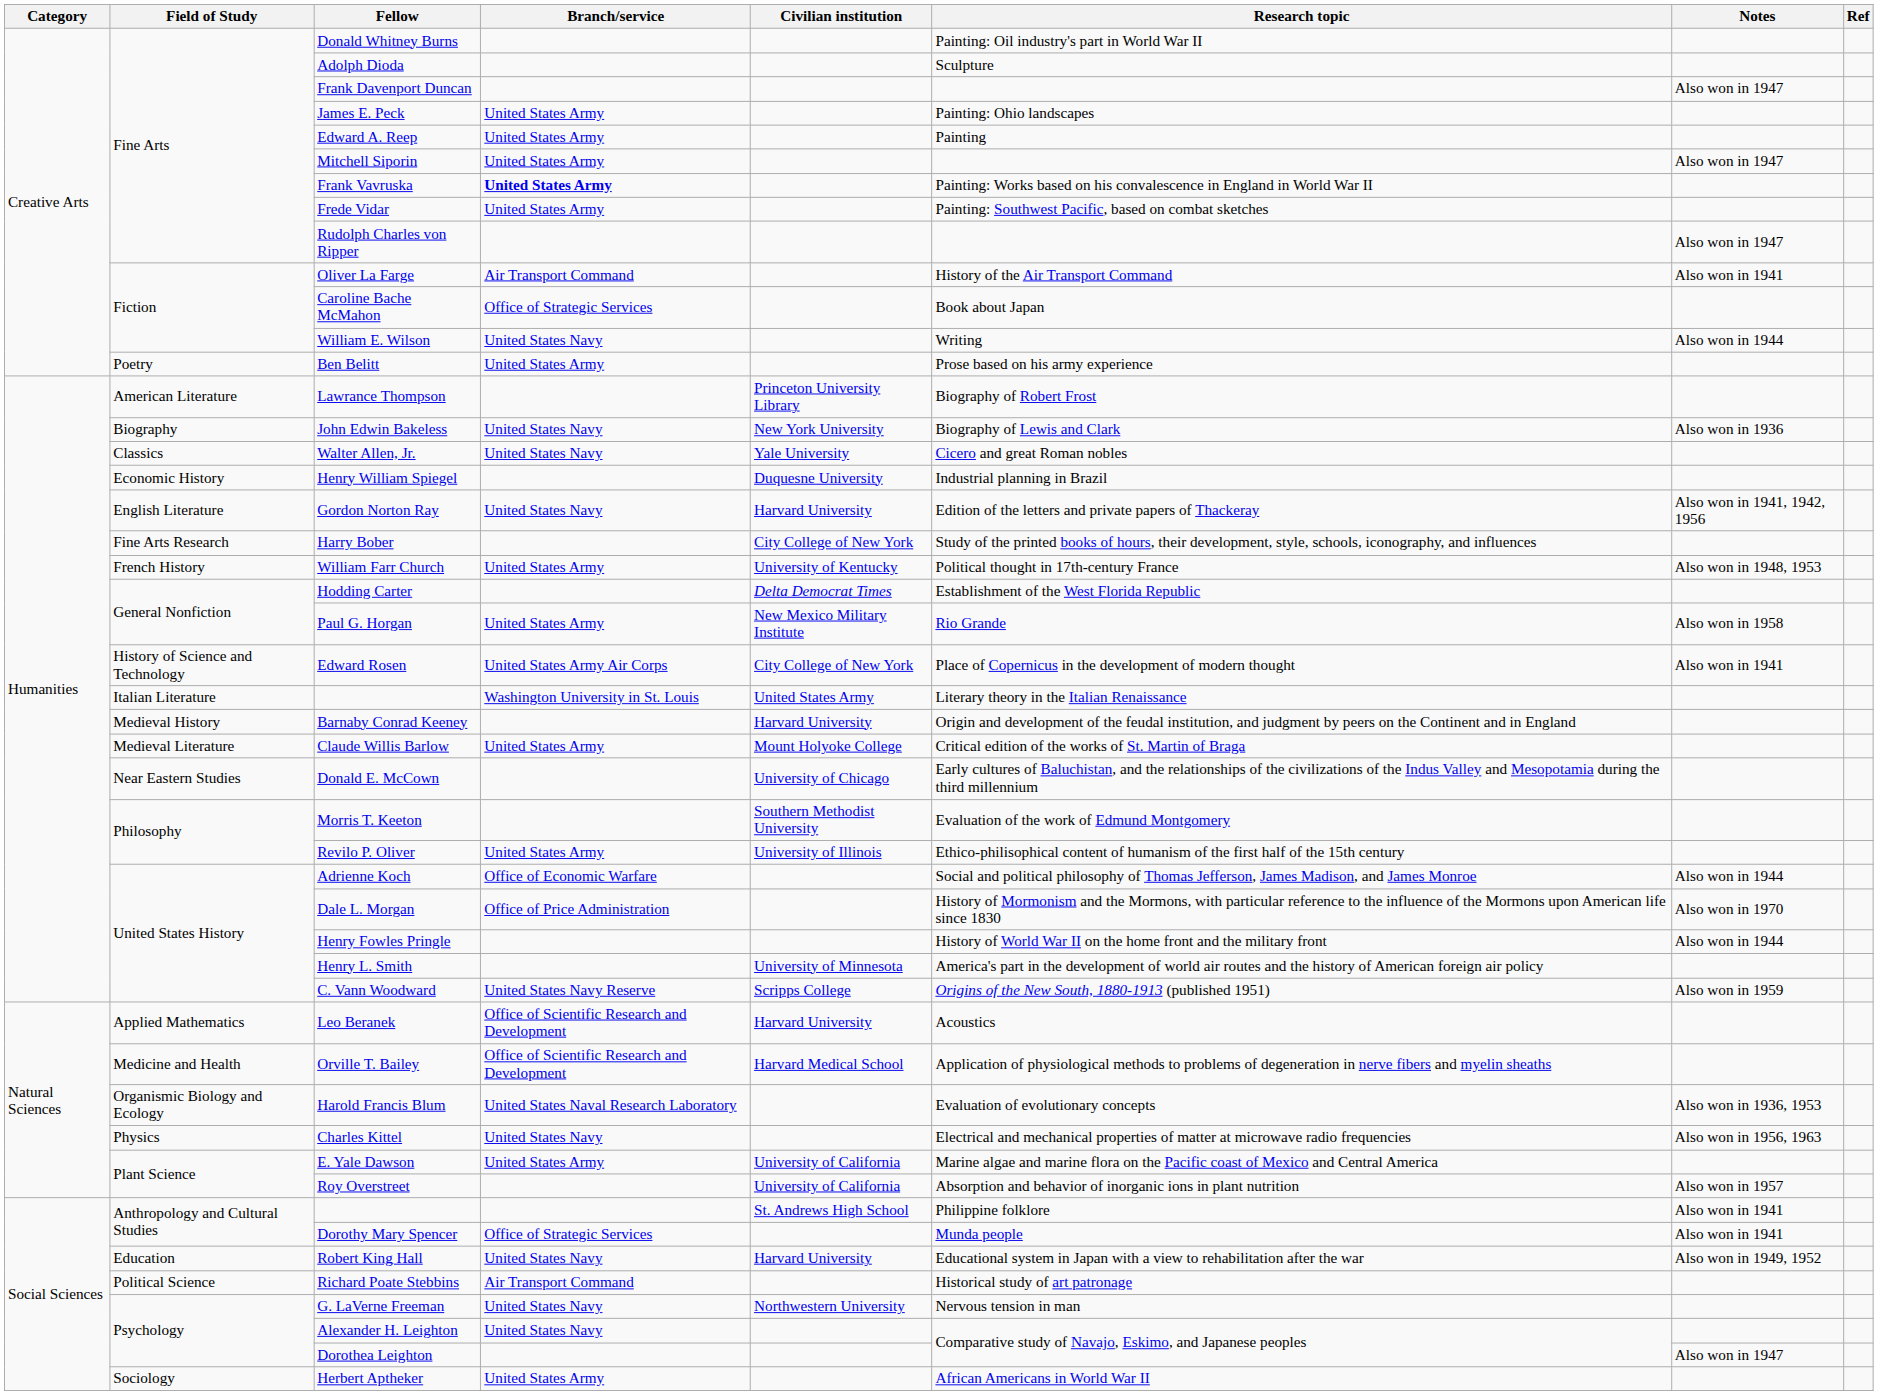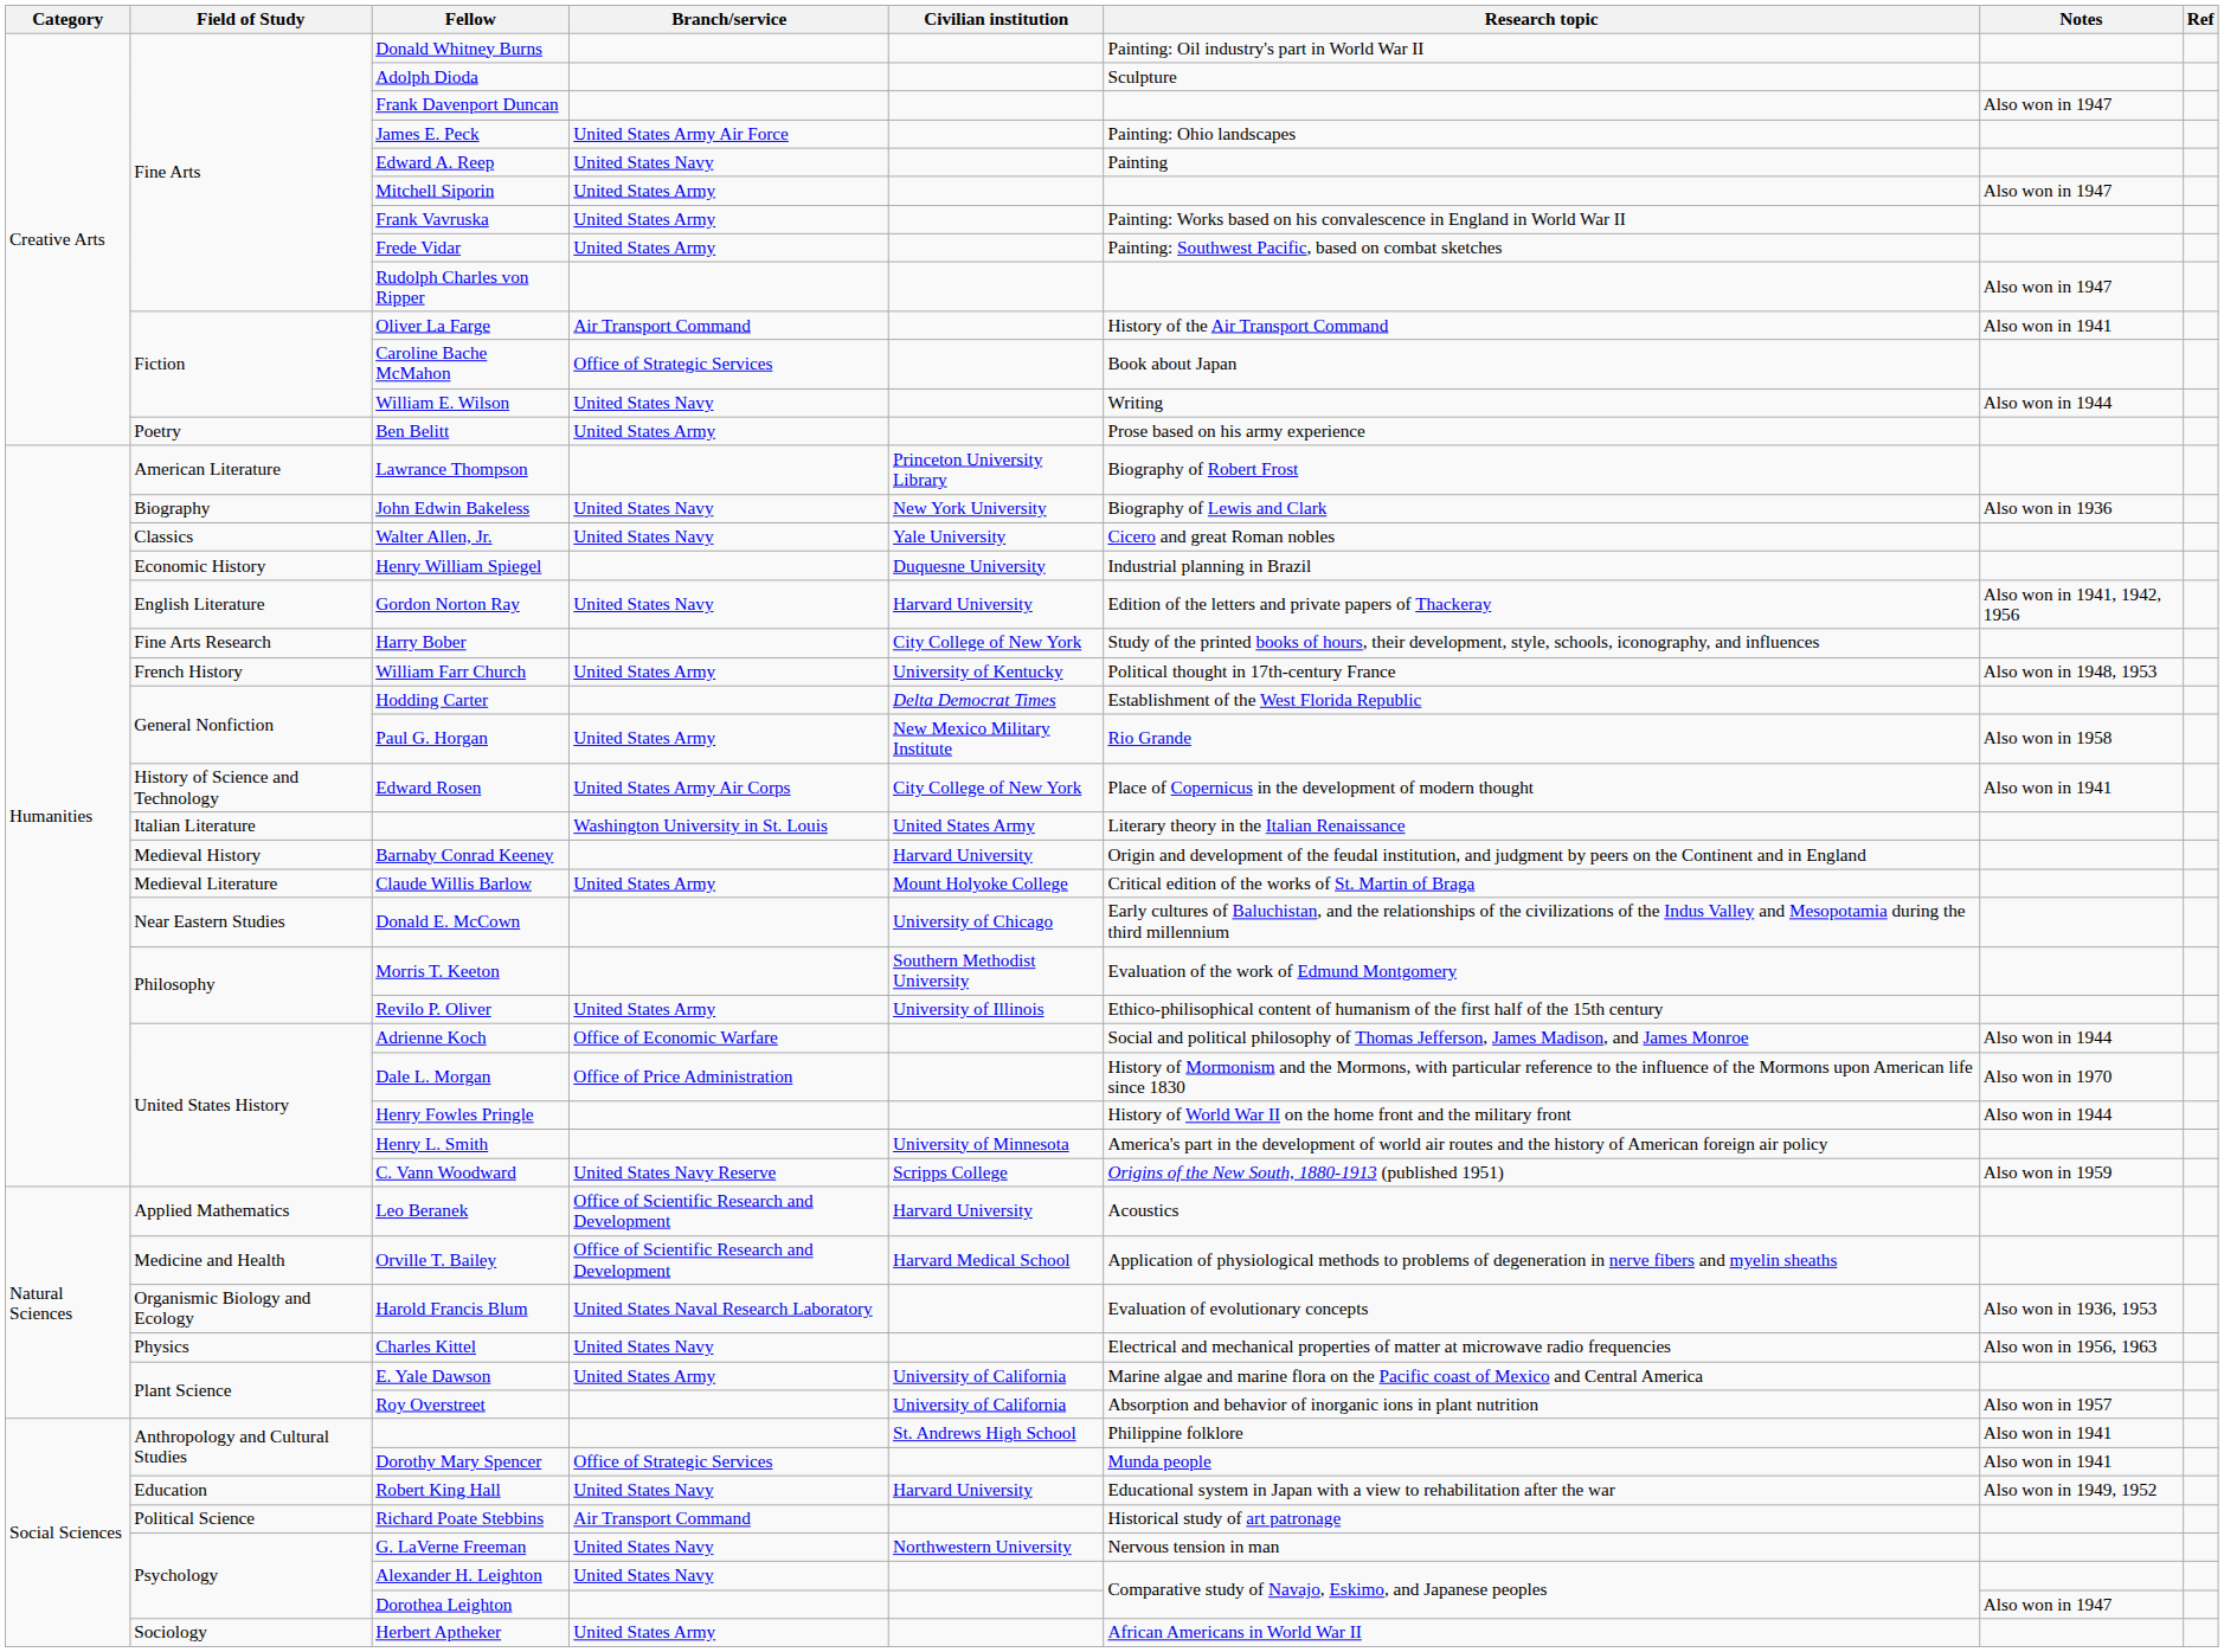James E. Peck | Branch/service: United States Army -> United States Army Air Force
Edward A. Reep | Branch/service: United States Army -> United States Navy
Frank Vavruska | Branch/service: bold -> normal
